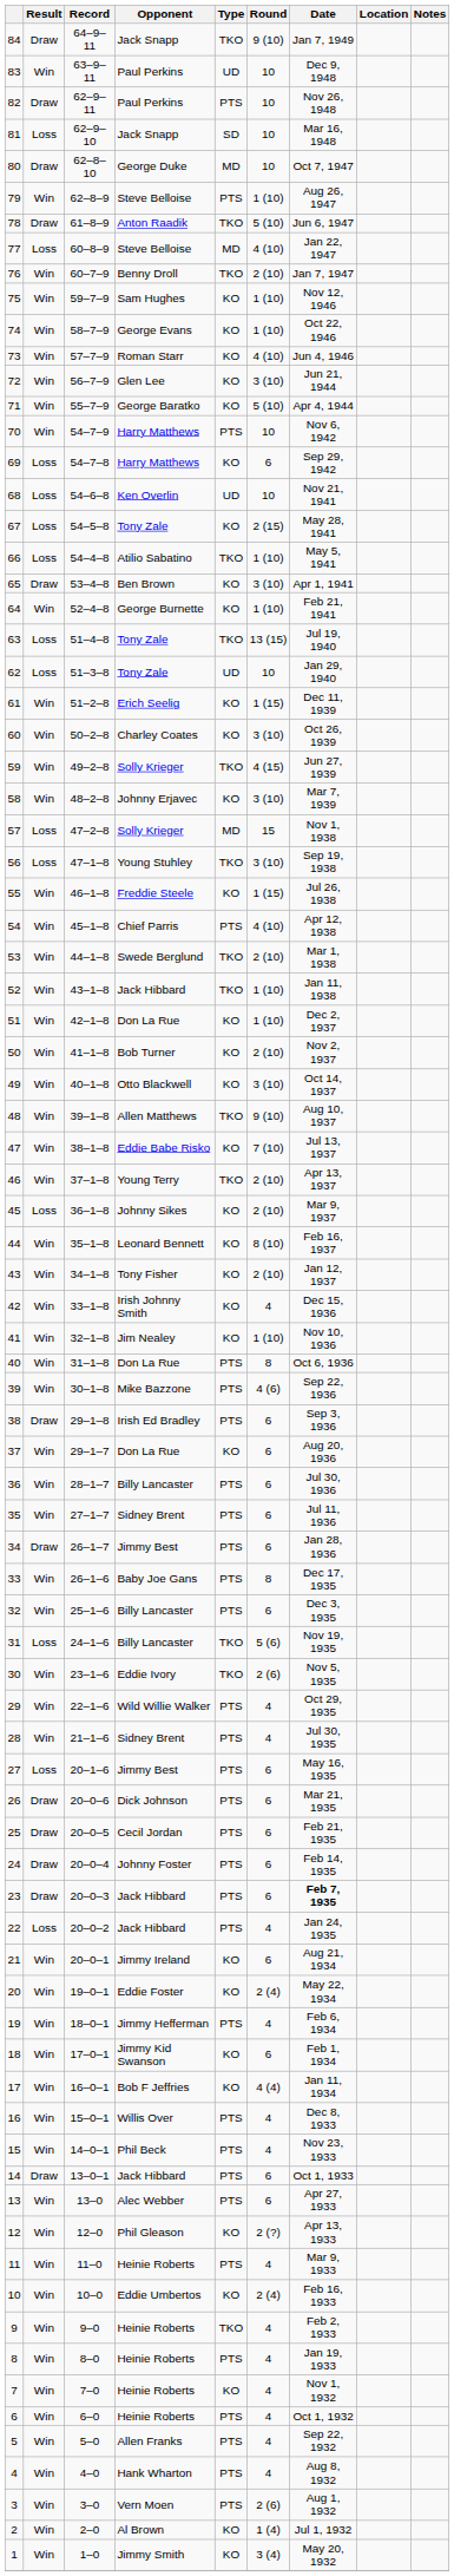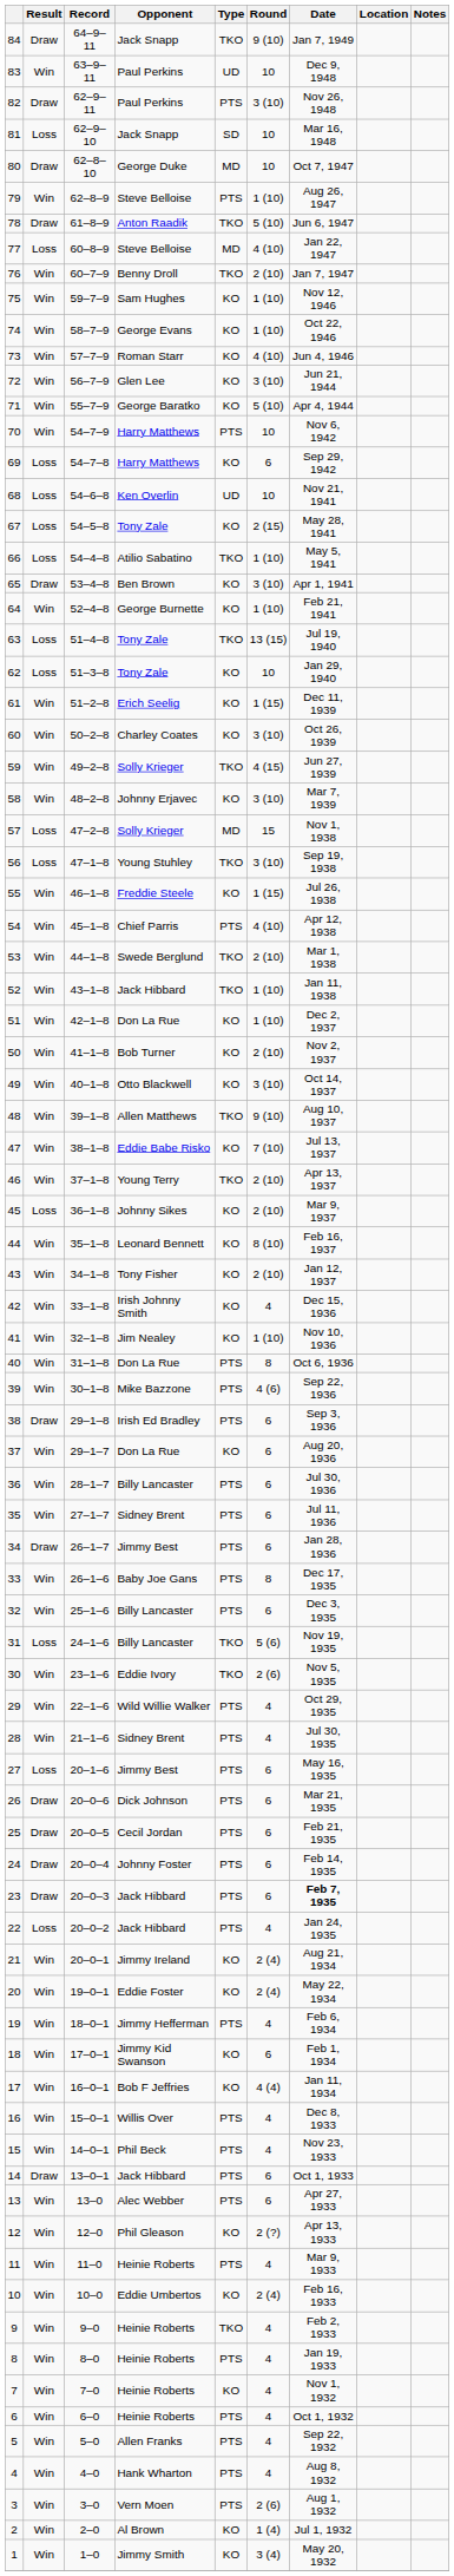82 | Round: 10 -> 3 (10)
62 | Type: UD -> KO
21 | Round: 6 -> 2 (4)
